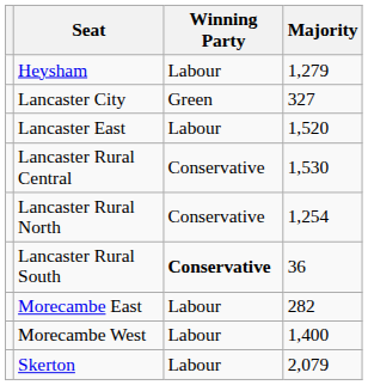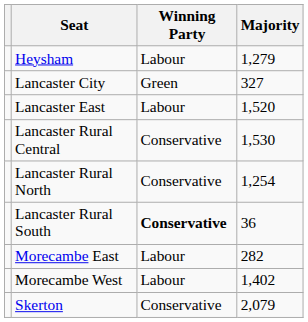Morecambe West | Majority: 1,400 -> 1,402
Skerton | Winning Party: Labour -> Conservative
